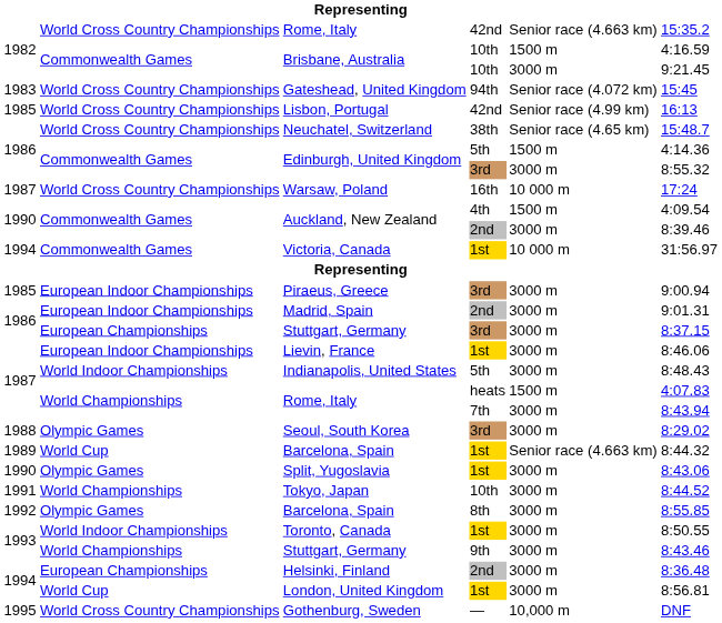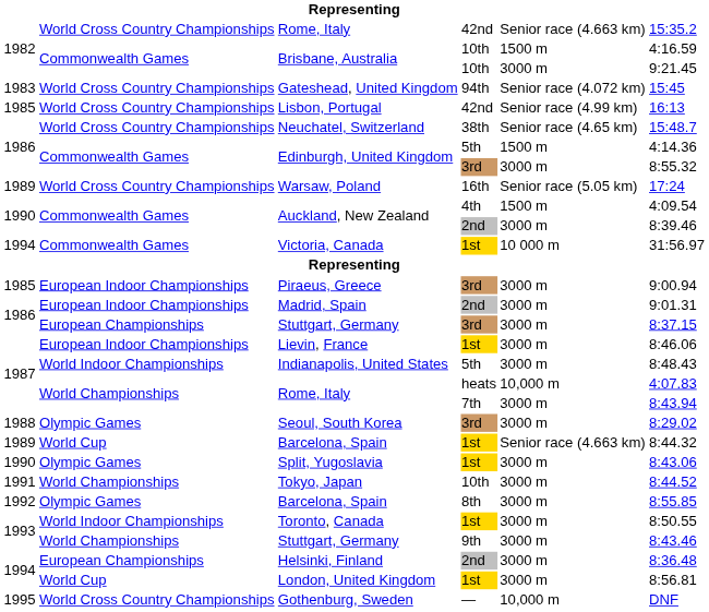Warsaw, Poland | column 1: 1987 -> 1989
Warsaw, Poland | column 5: 10 000 m -> Senior race (5.05 km)
Rome, Italy / heats | column 5: 1500 m -> 10,000 m
